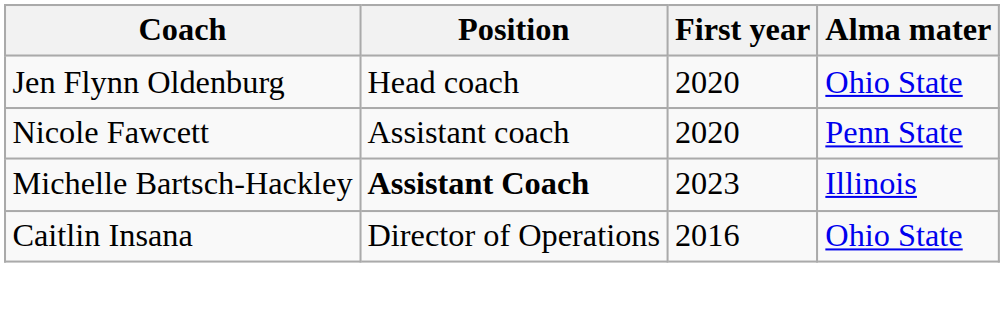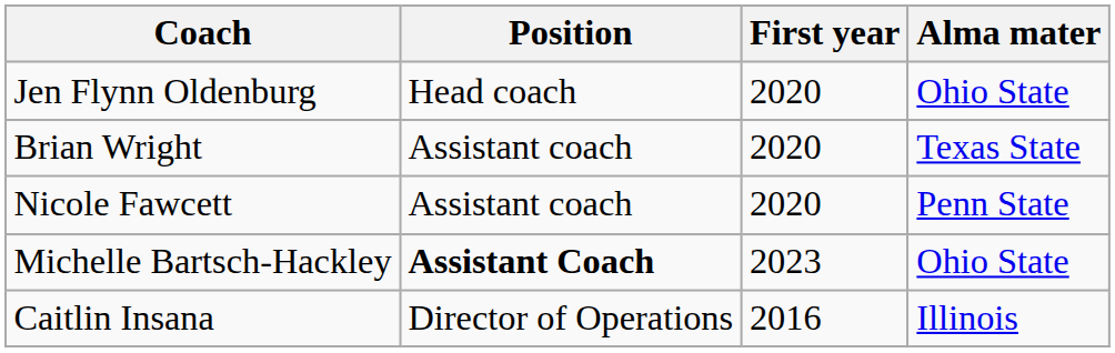+ row: Brian Wright | Assistant coach | 2020 | Texas State
Michelle Bartsch-Hackley | Alma mater: Illinois -> Ohio State
Caitlin Insana | Alma mater: Ohio State -> Illinois
